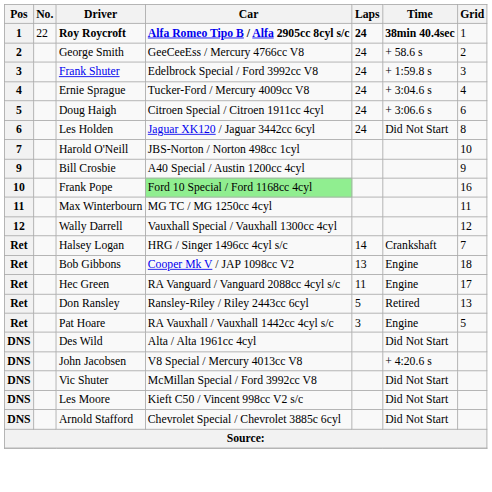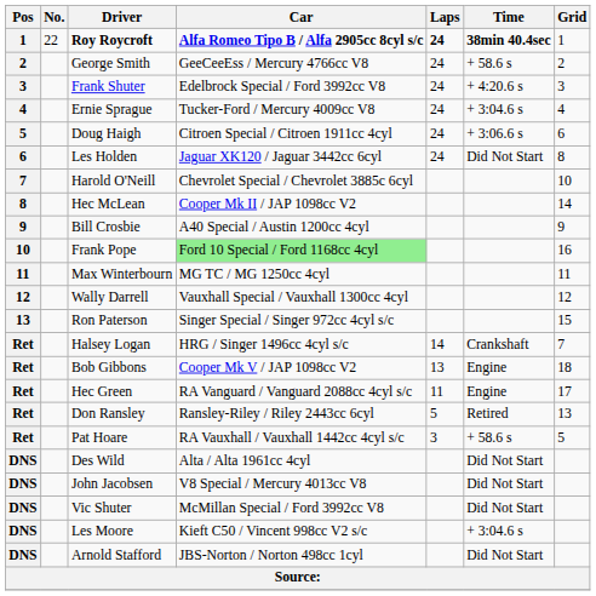Frank Shuter | Time: + 1:59.8 s -> + 4:20.6 s
Harold O'Neill | Car: JBS-Norton / Norton 498cc 1cyl -> Chevrolet Special / Chevrolet 3885c 6cyl
+ row: 8 | Hec McLean | Cooper Mk II / JAP 1098cc V2 | 14
+ row: 13 | Ron Paterson | Singer Special / Singer 972cc 4cyl s/c | 15
Pat Hoare | Time: Engine -> + 58.6 s
John Jacobsen | Time: + 4:20.6 s -> Did Not Start
Les Moore | Time: Did Not Start -> + 3:04.6 s
Arnold Stafford | Car: Chevrolet Special / Chevrolet 3885c 6cyl -> JBS-Norton / Norton 498cc 1cyl
